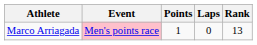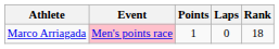Marco Arriagada | Rank: 13 -> 18
